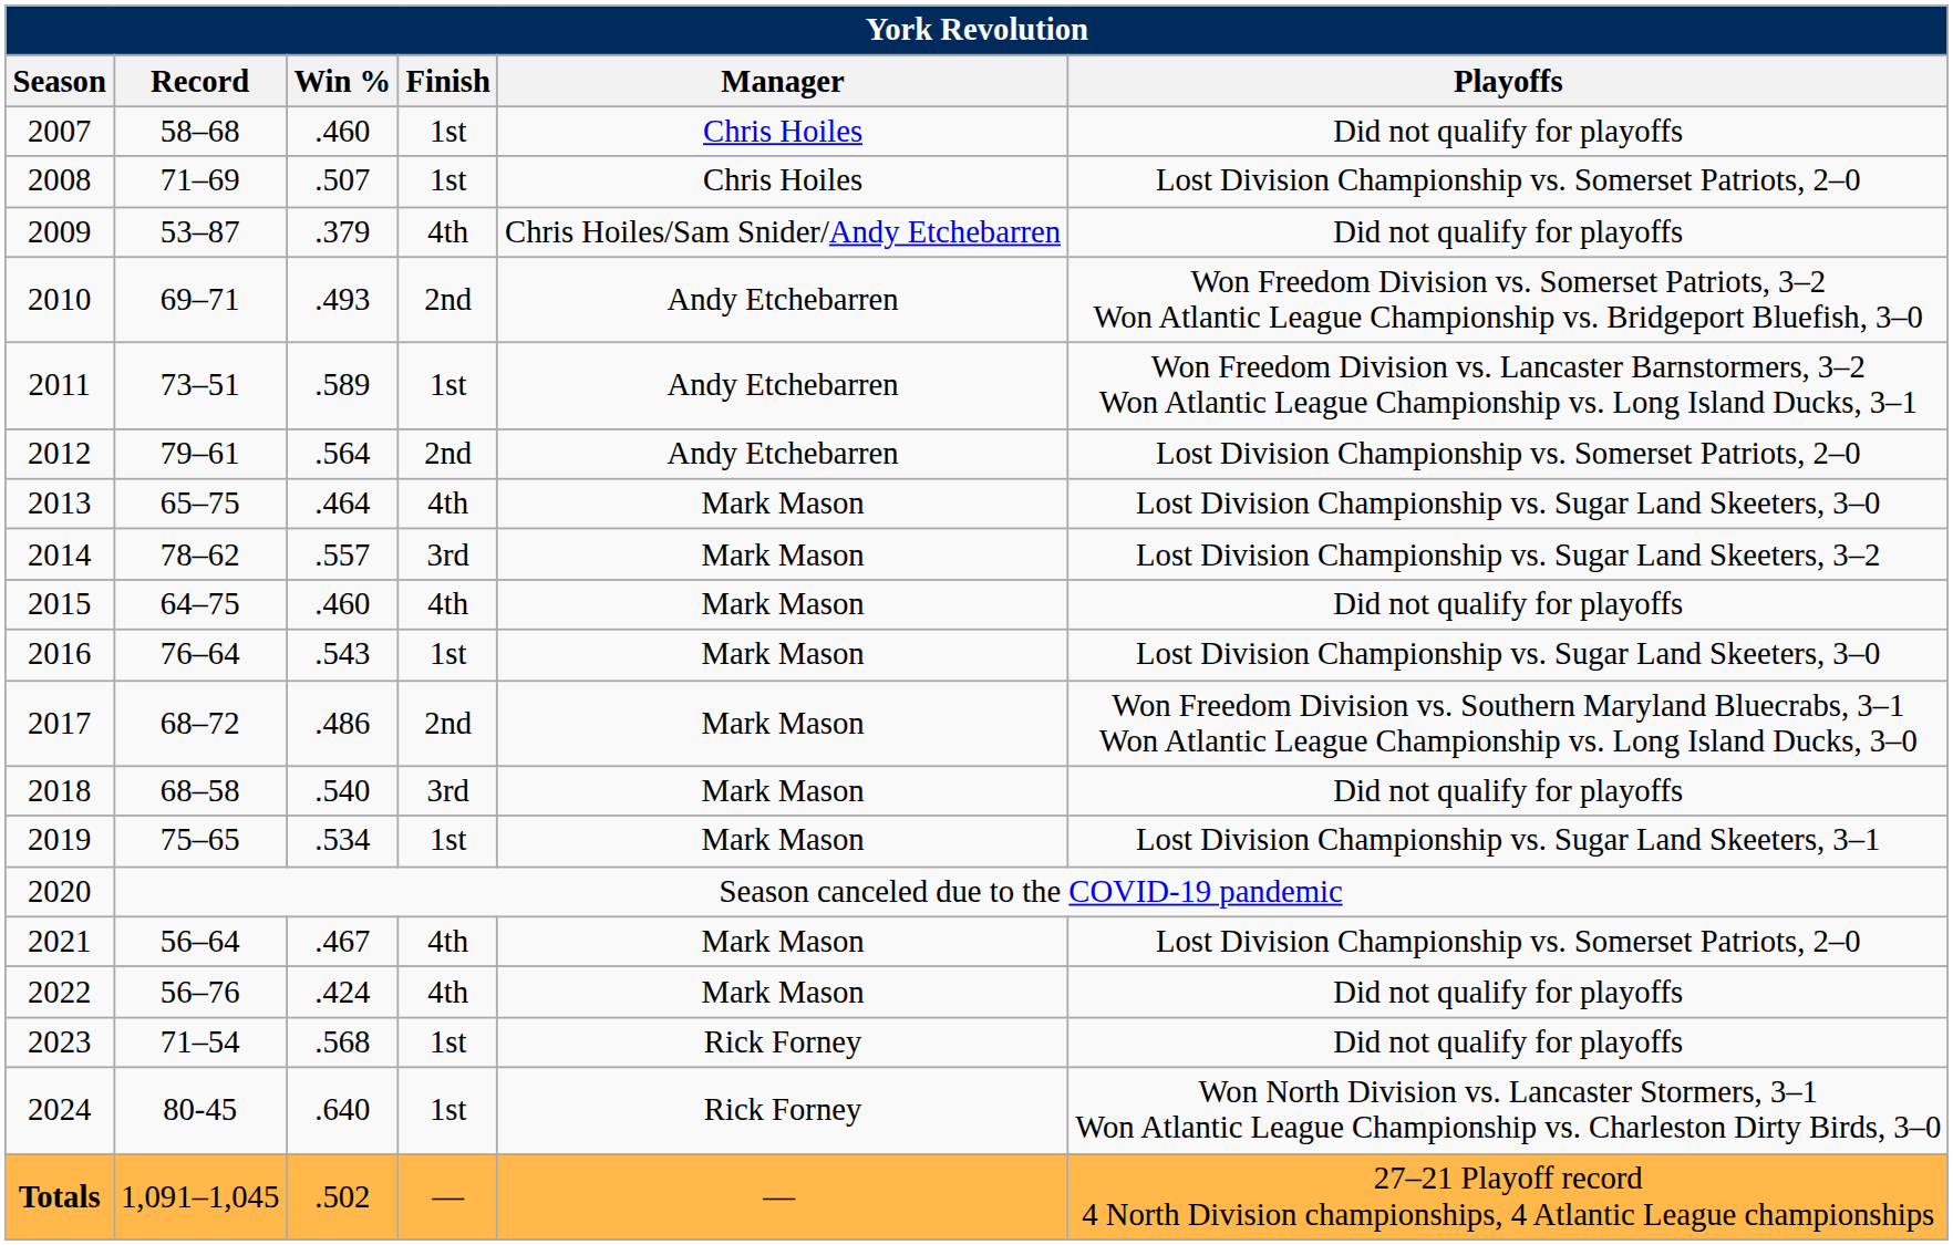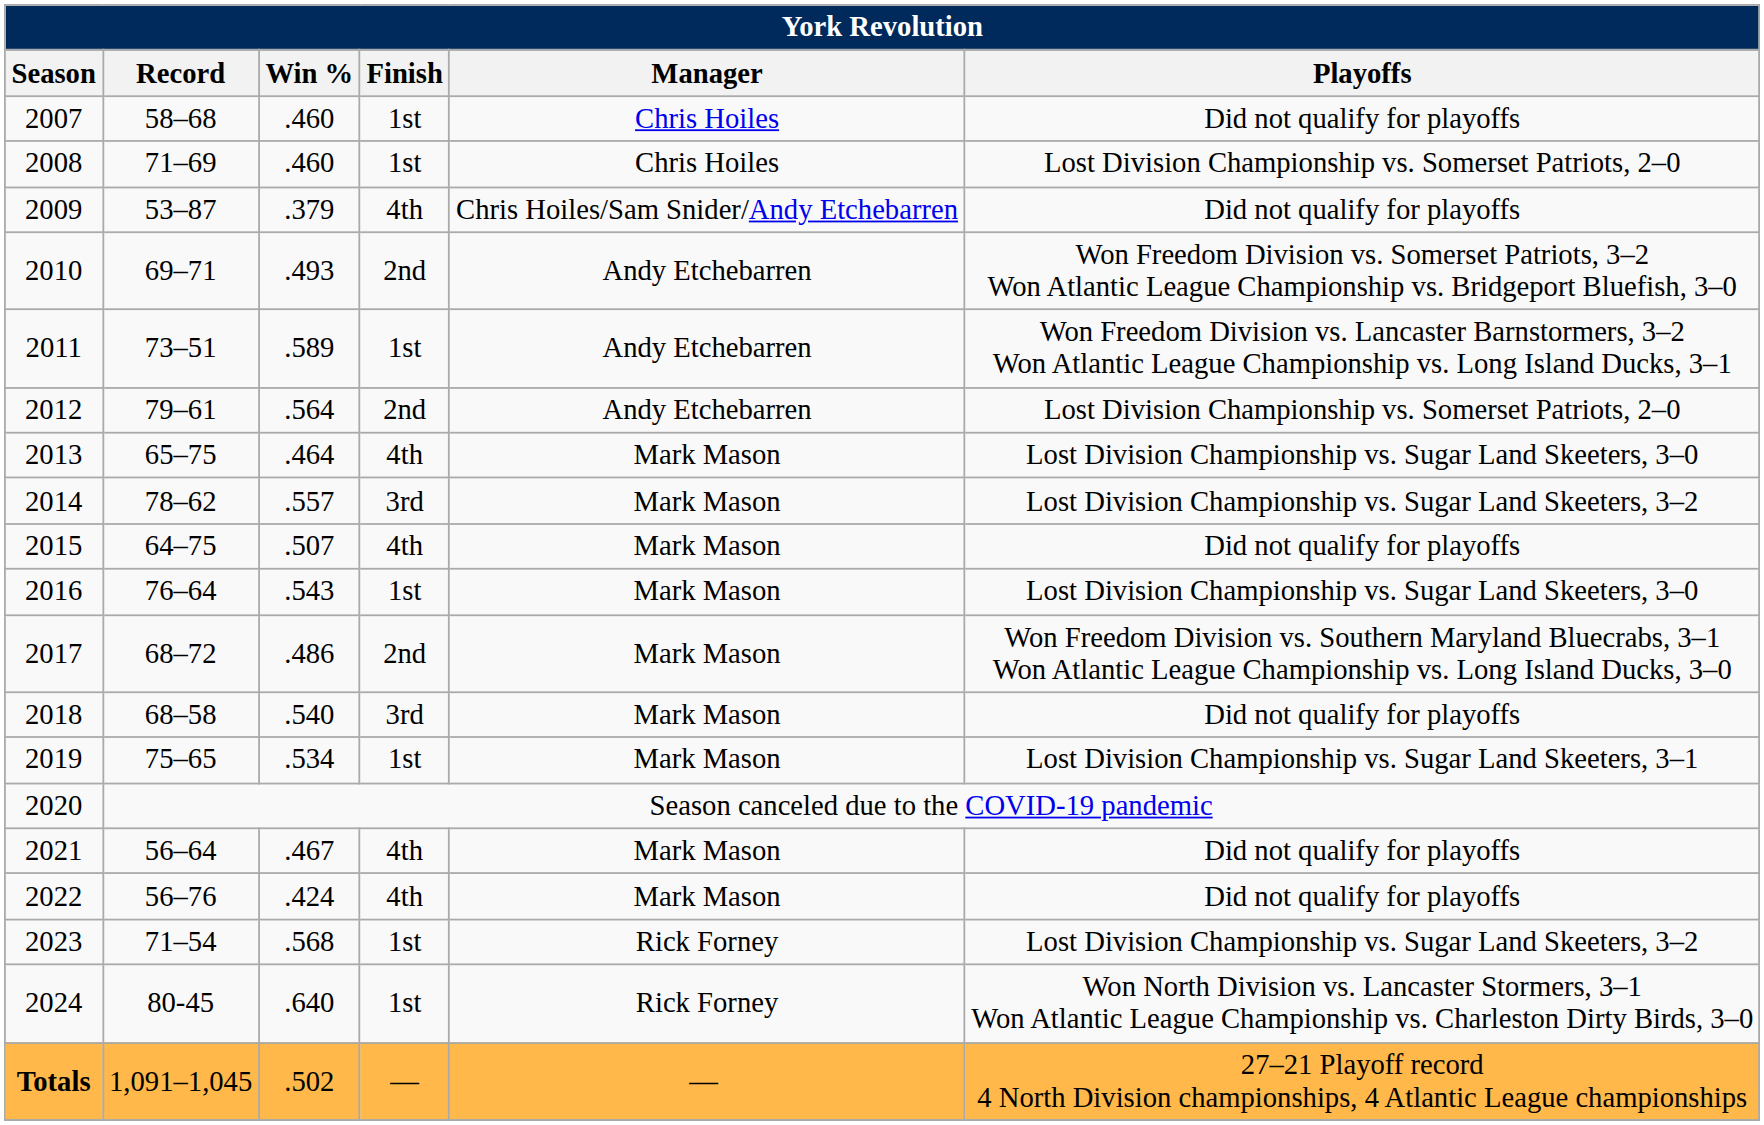2008 | Win %: .507 -> .460
2015 | Win %: .460 -> .507
2021 | Playoffs: Lost Division Championship vs. Somerset Patriots, 2–0 -> Did not qualify for playoffs
2023 | Playoffs: Did not qualify for playoffs -> Lost Division Championship vs. Sugar Land Skeeters, 3–2
